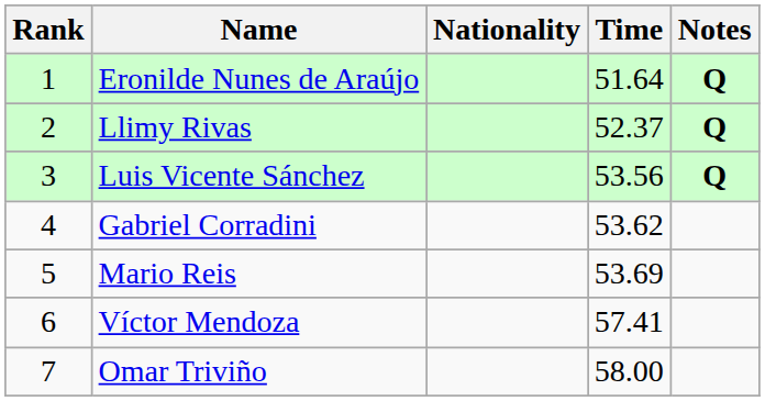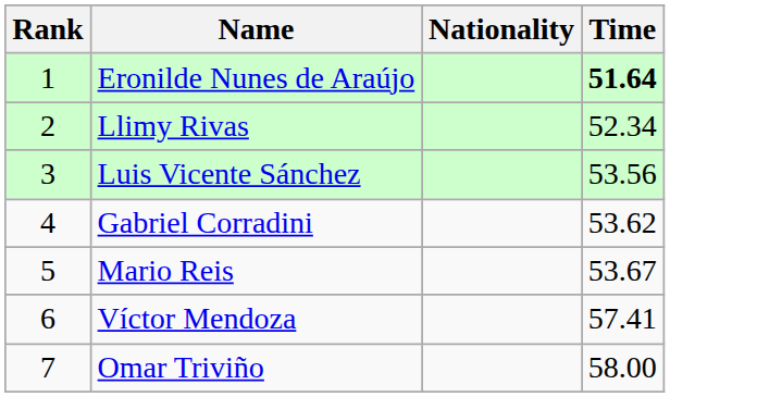- column: Notes | Q | Q | Q
Eronilde Nunes de Araújo | Time: normal -> bold
Llimy Rivas | Time: 52.37 -> 52.34
Mario Reis | Time: 53.69 -> 53.67
